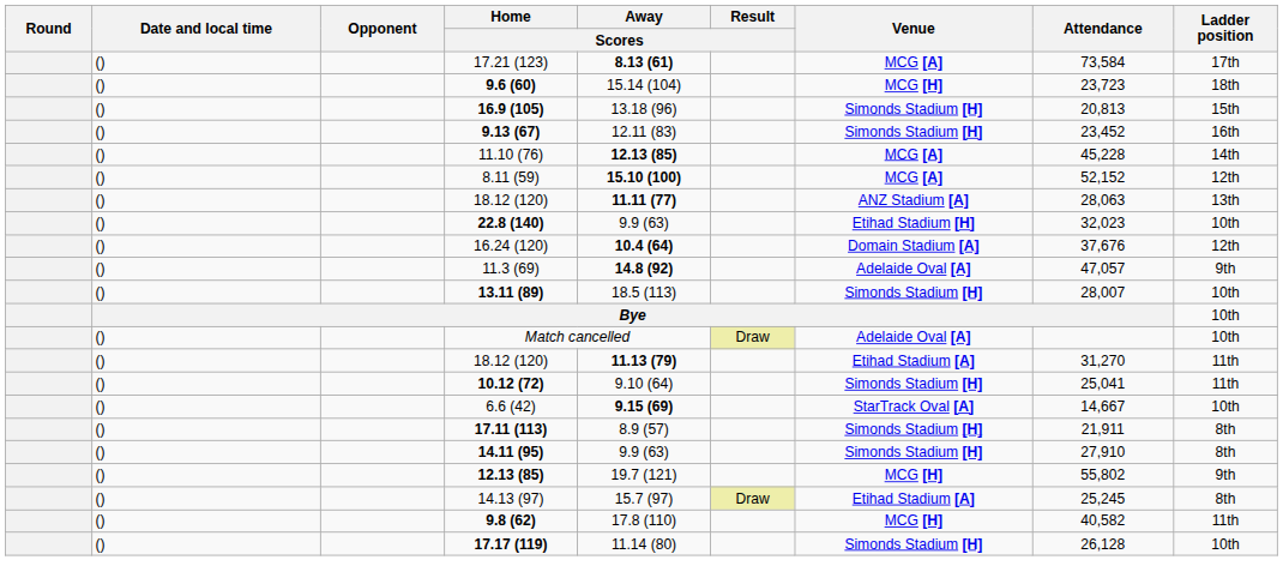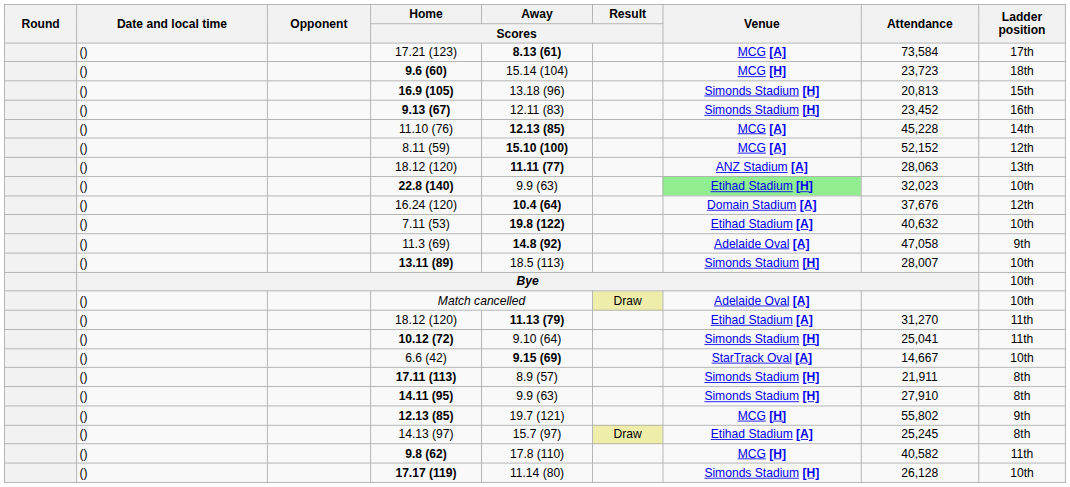22.8 (140) | Venue: no background -> lightgreen background
+ row: () | 7.11 (53) | 19.8 (122) | Etihad Stadium [A] | 40,632 | 10th
11.3 (69) | Attendance: 47,057 -> 47,058
